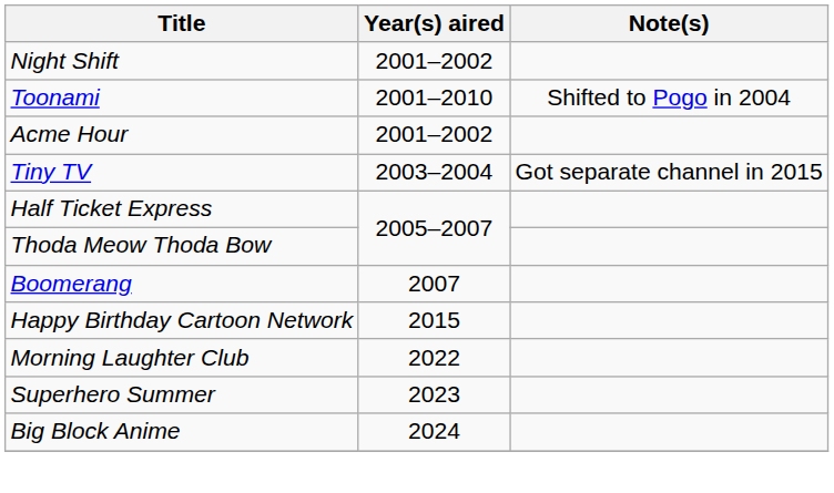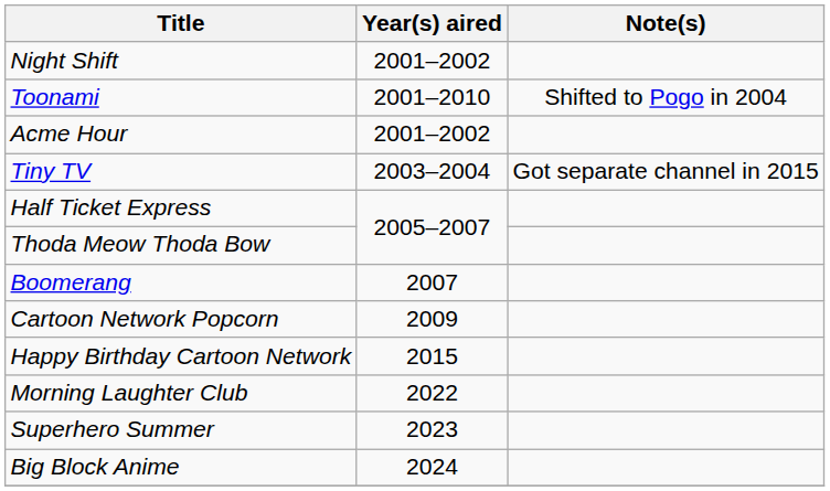+ row: Cartoon Network Popcorn | 2009
